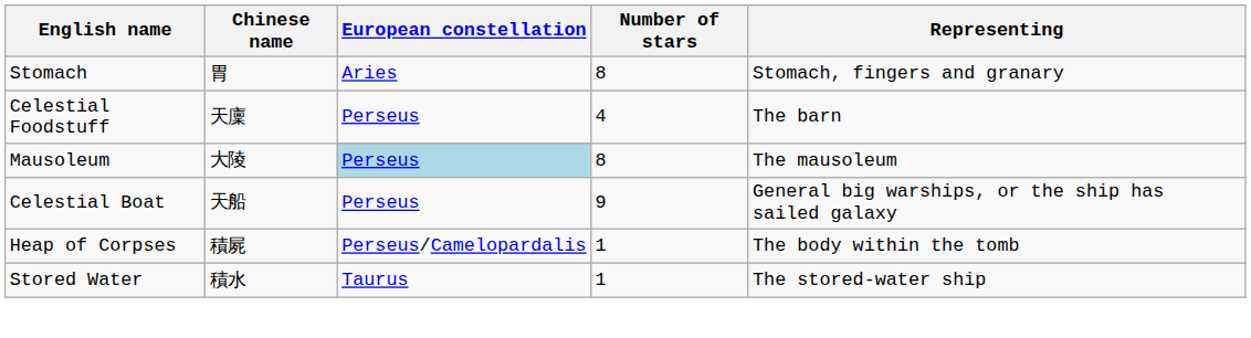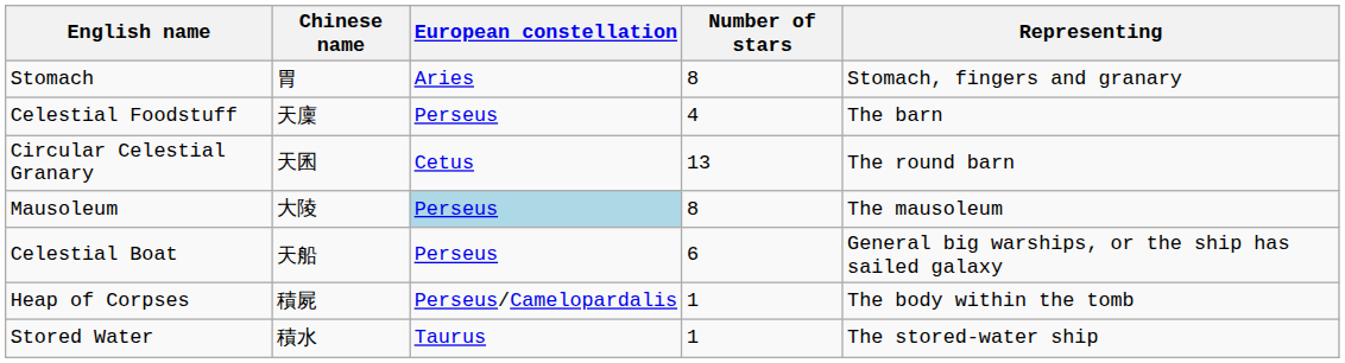+ row: Circular Celestial Granary | 天囷 | Cetus | 13 | The round barn
Celestial Boat | Number of stars: 9 -> 6
